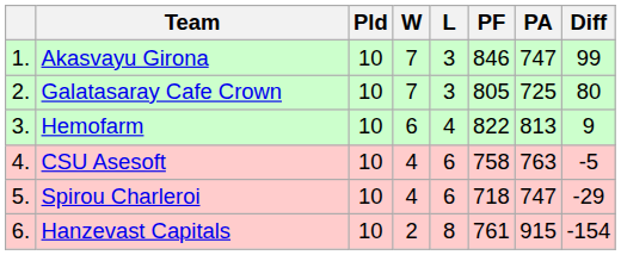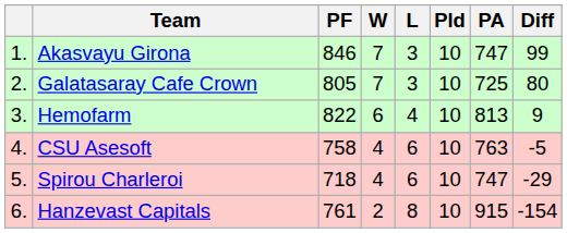columns swapped: Pld <-> PF
